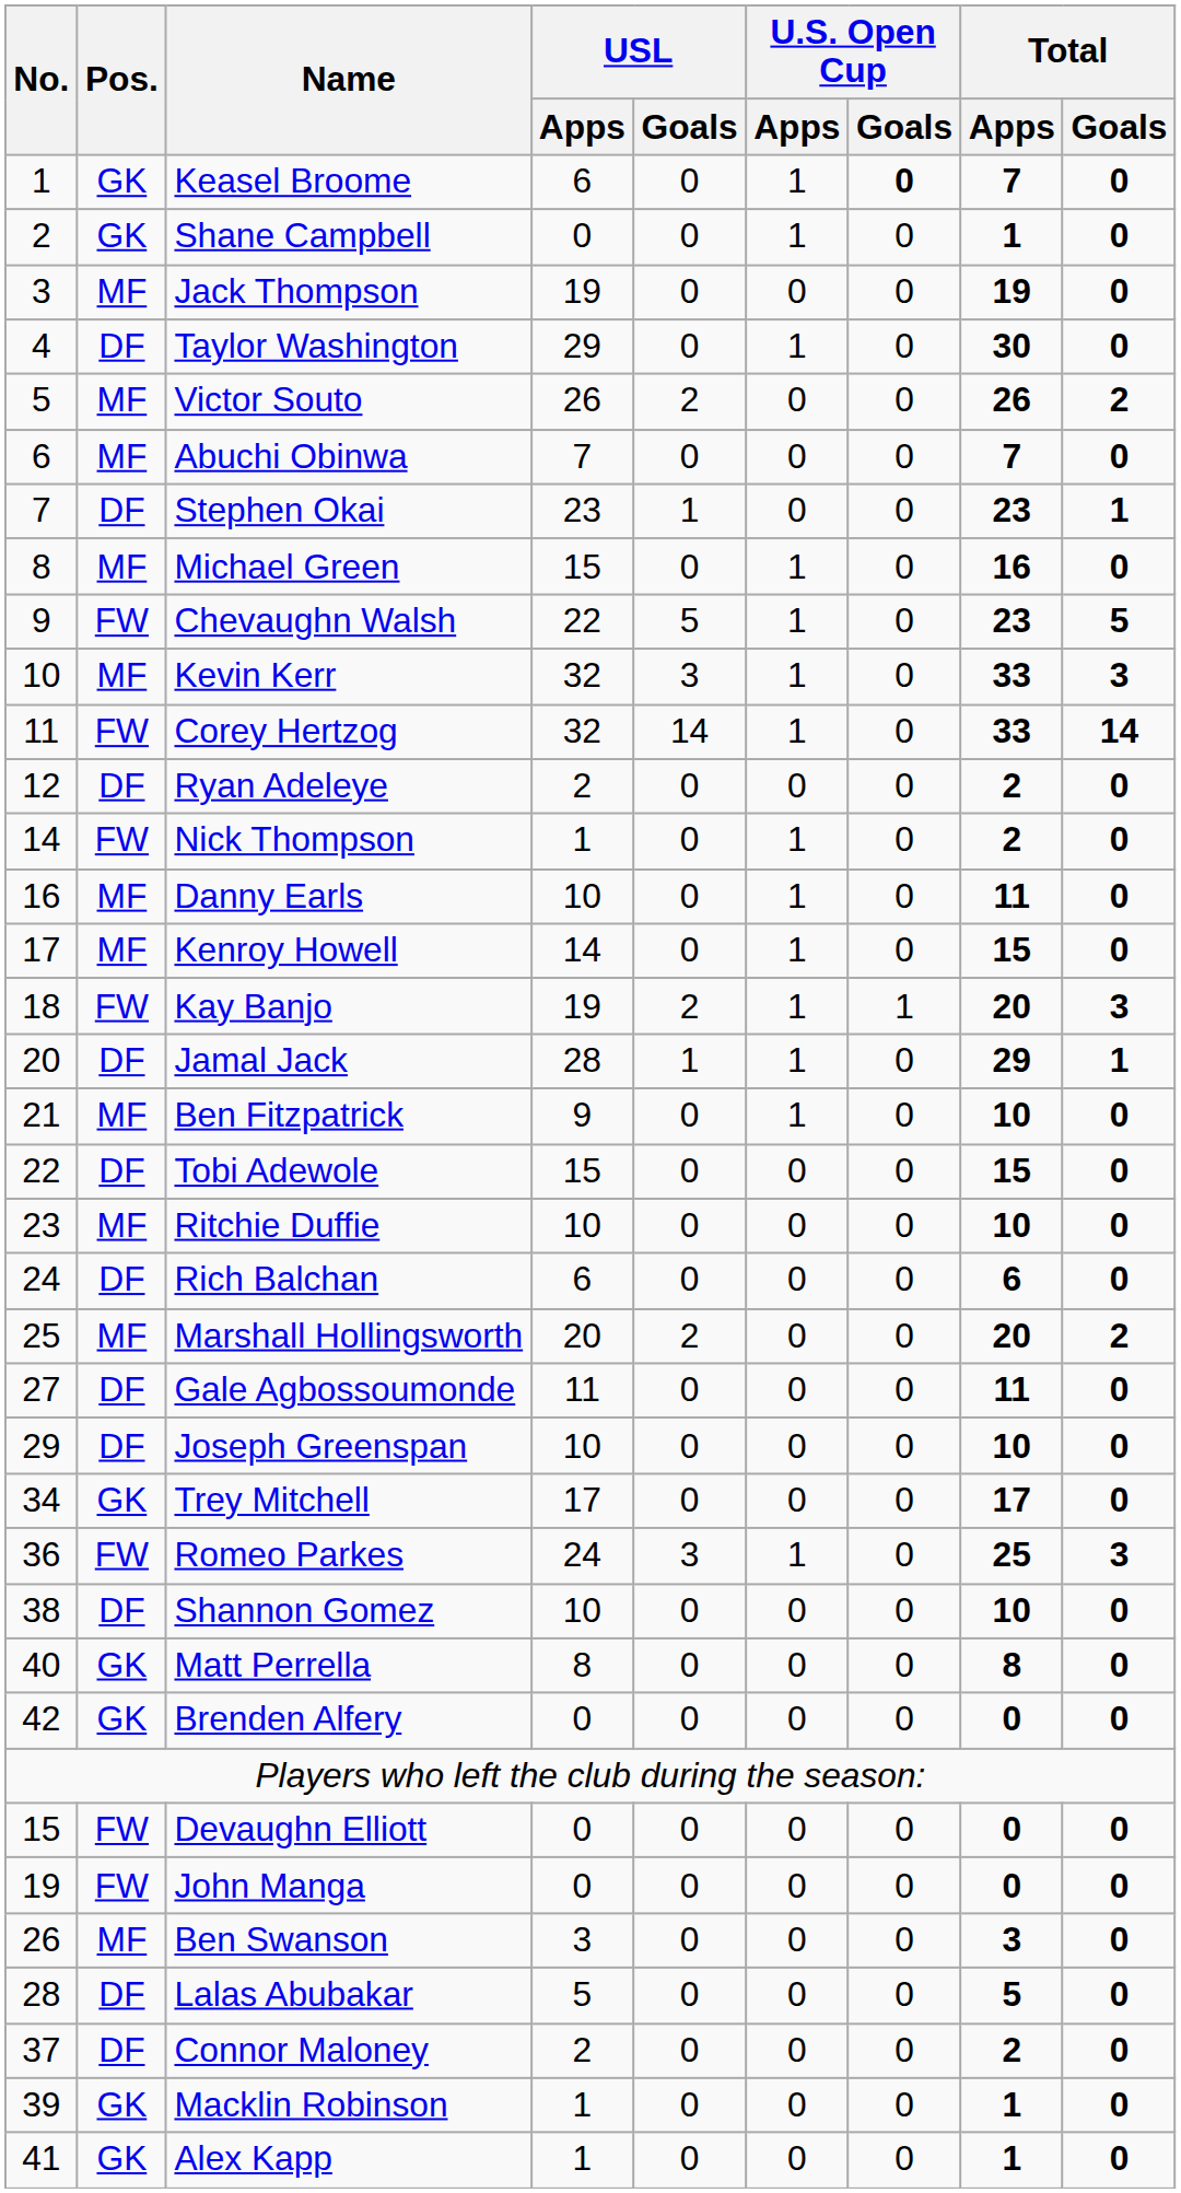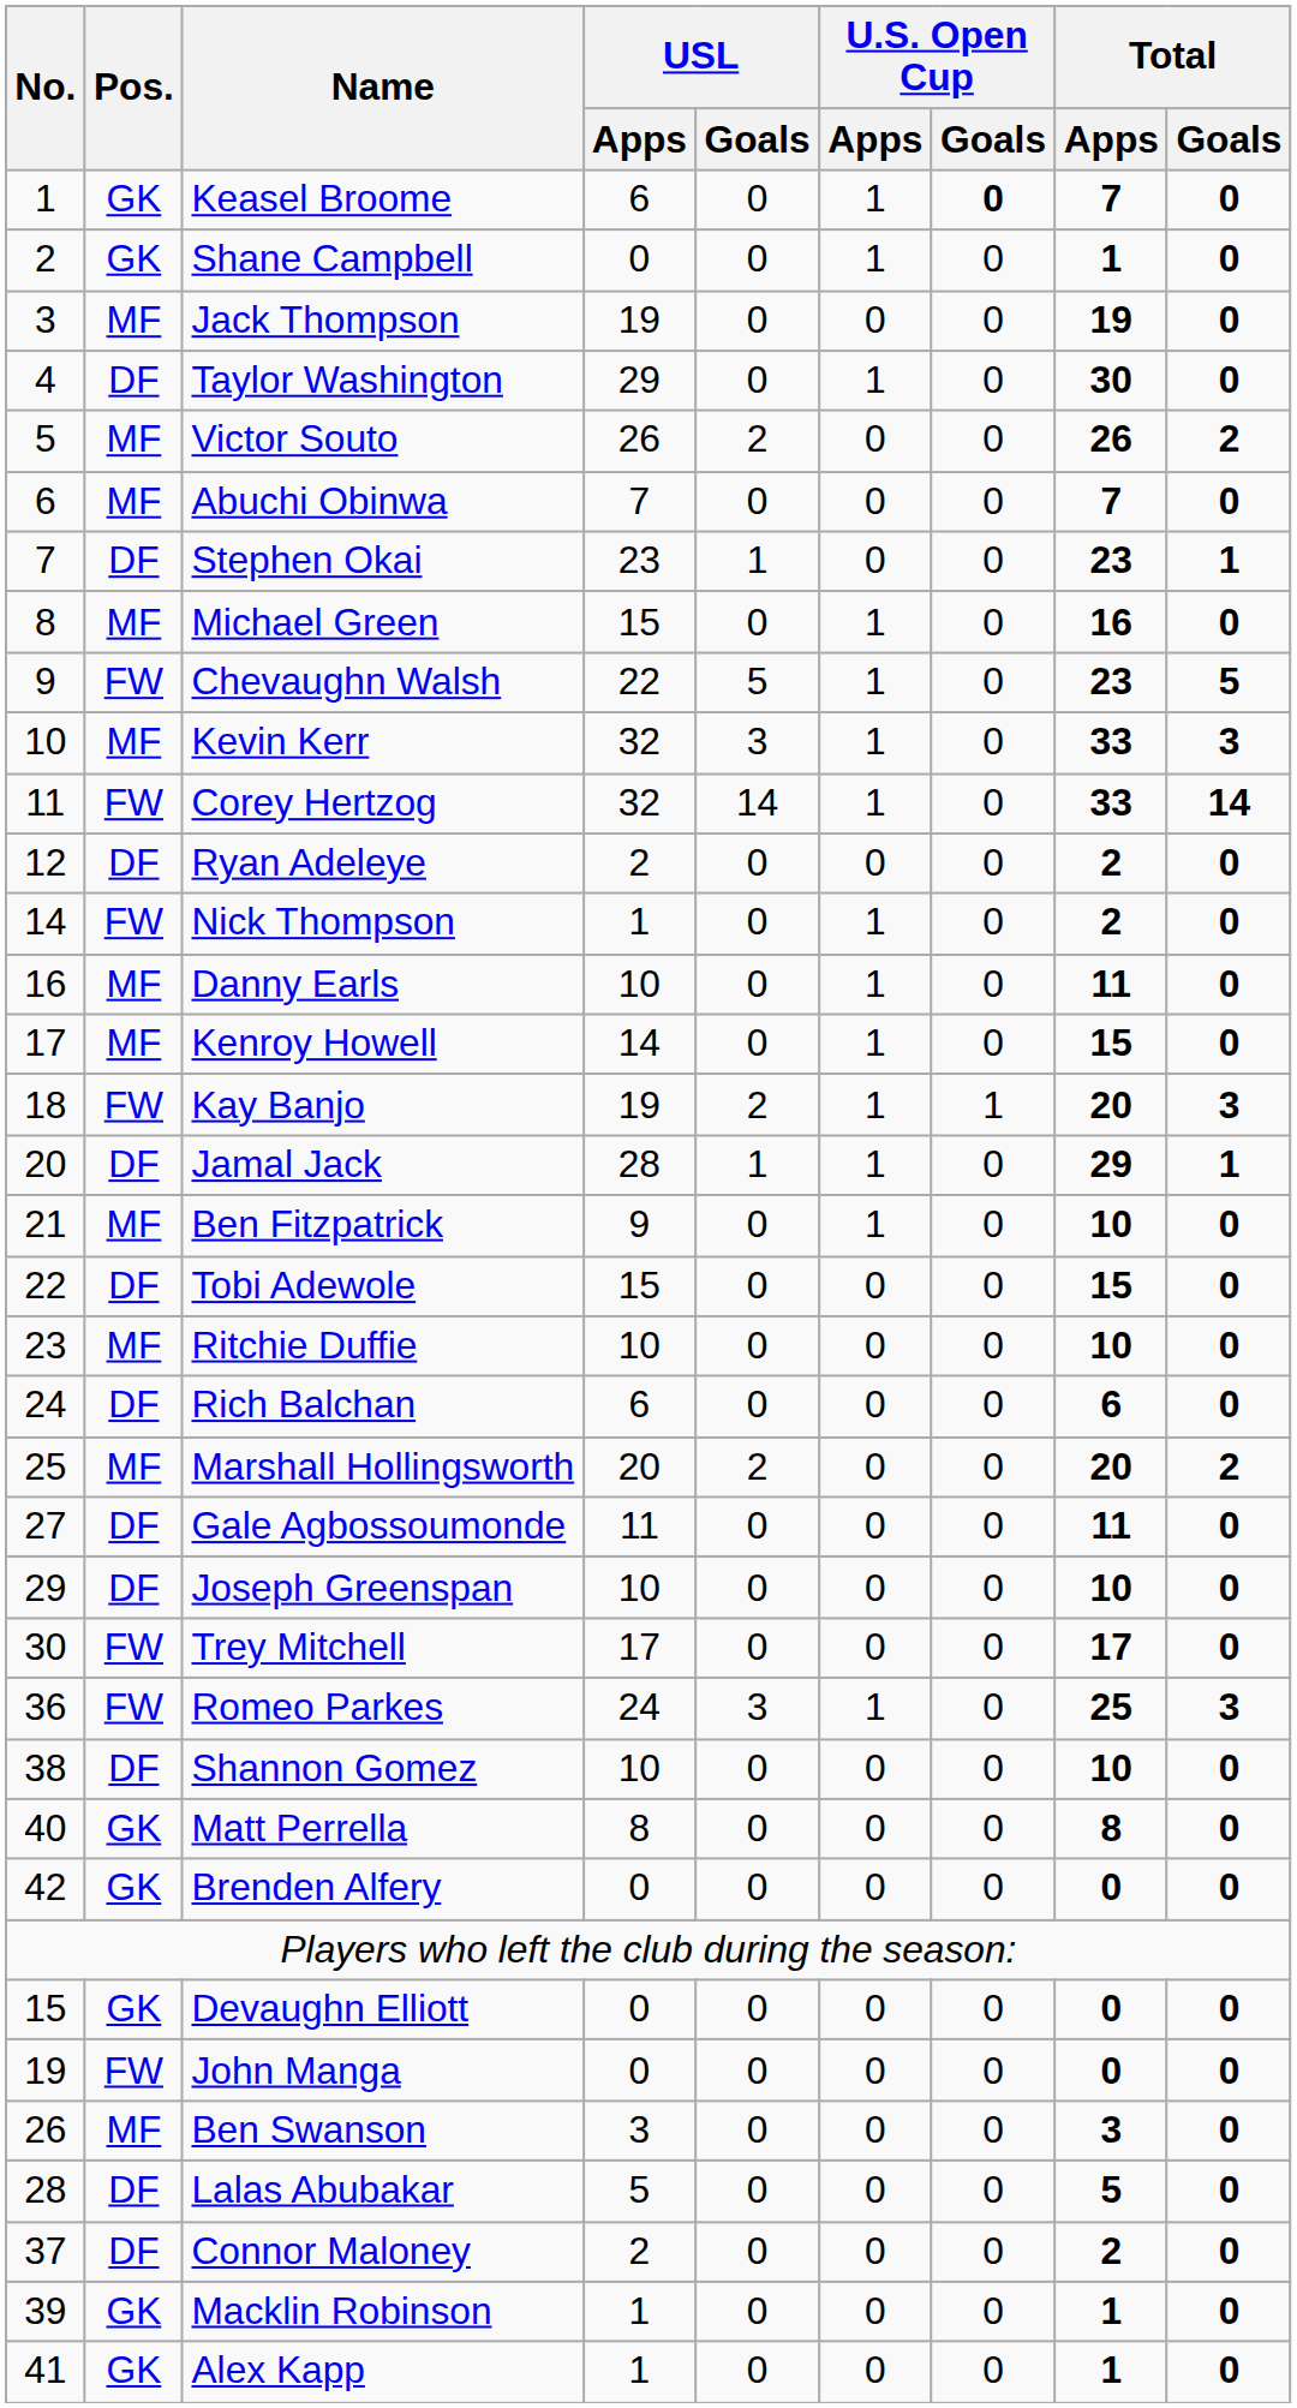Trey Mitchell | No.: 34 -> 30
Trey Mitchell | Pos.: GK -> FW
Devaughn Elliott | Pos.: FW -> GK
